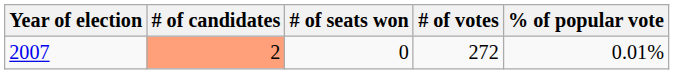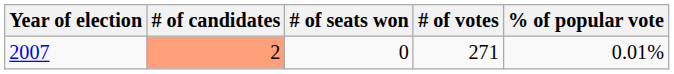2007 | # of votes: 272 -> 271
